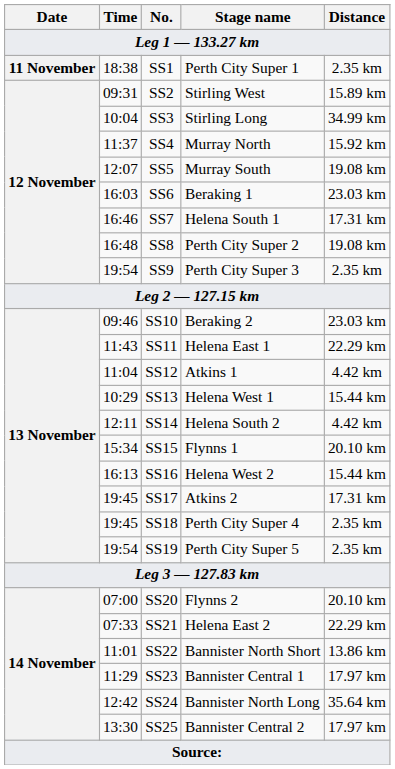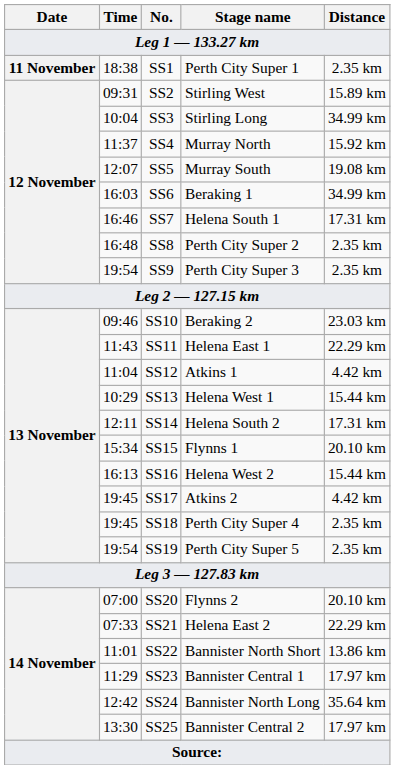SS6 | Distance: 23.03 km -> 34.99 km
SS8 | Distance: 19.08 km -> 2.35 km
SS14 | Distance: 4.42 km -> 17.31 km
SS17 | Distance: 17.31 km -> 4.42 km
